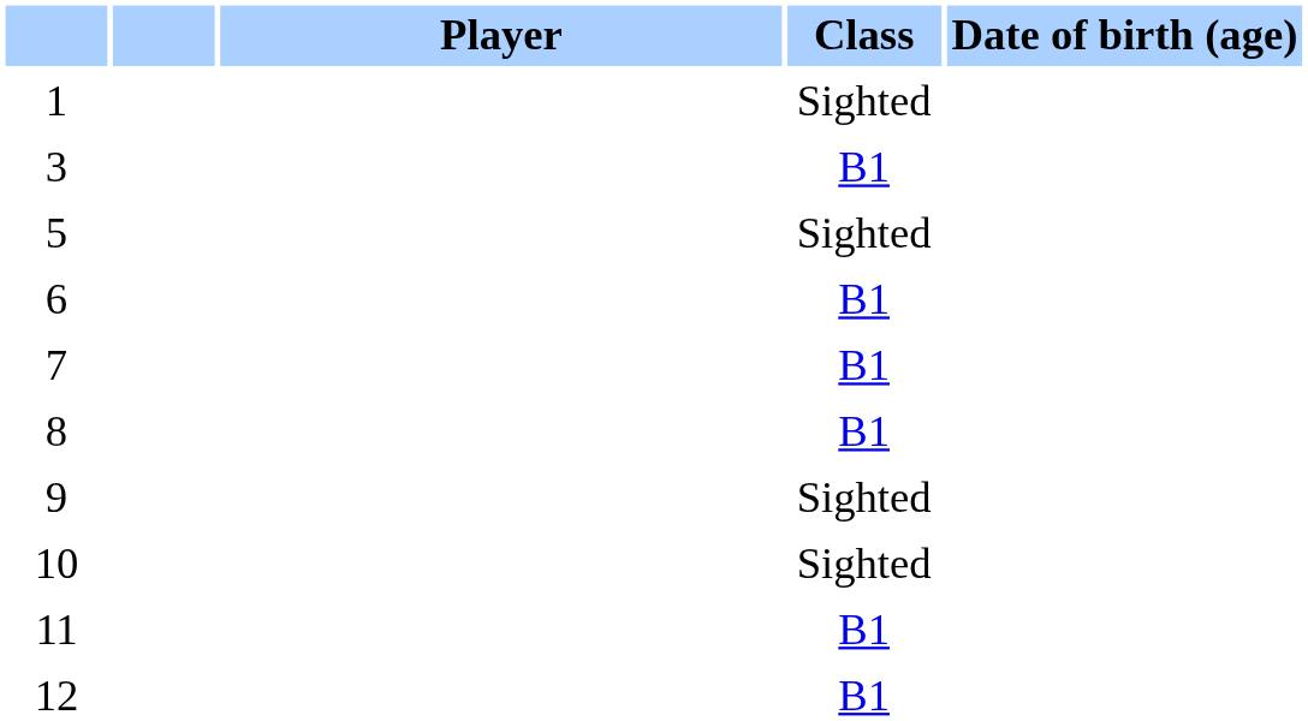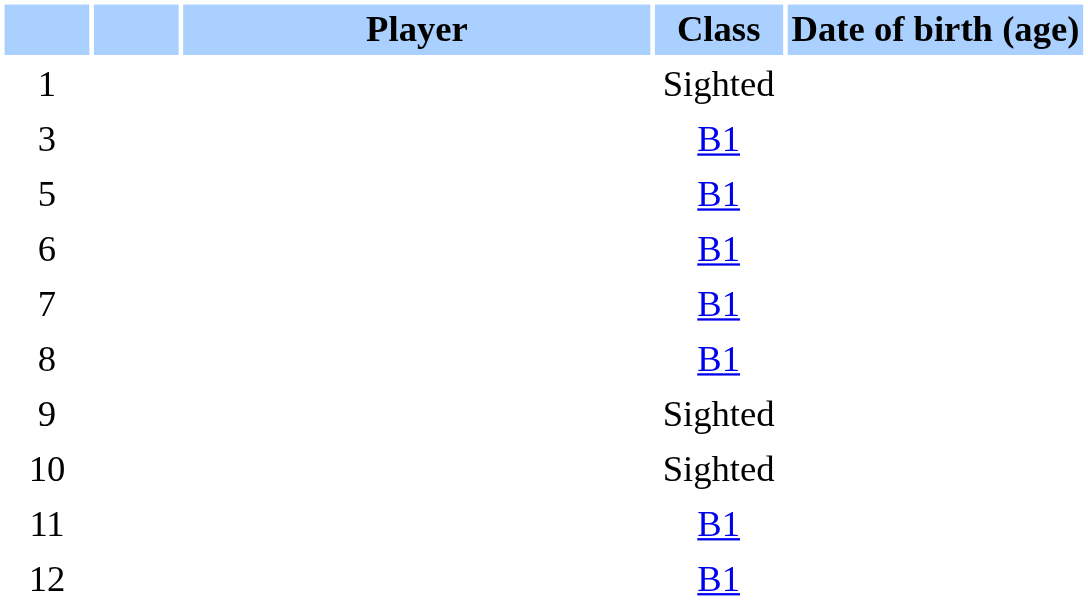5 | Class: Sighted -> B1
